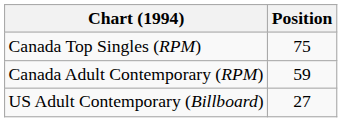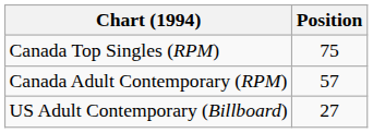Canada Adult Contemporary (RPM) | Position: 59 -> 57
